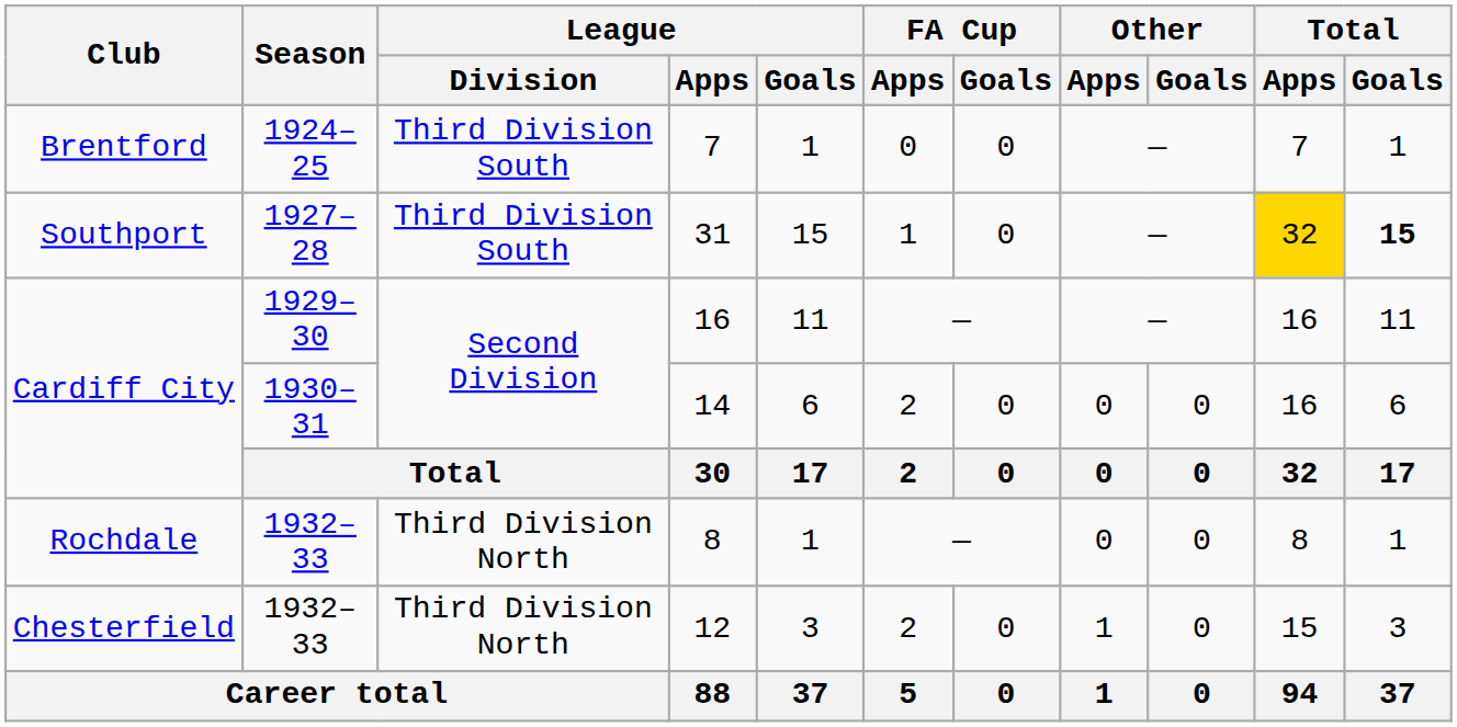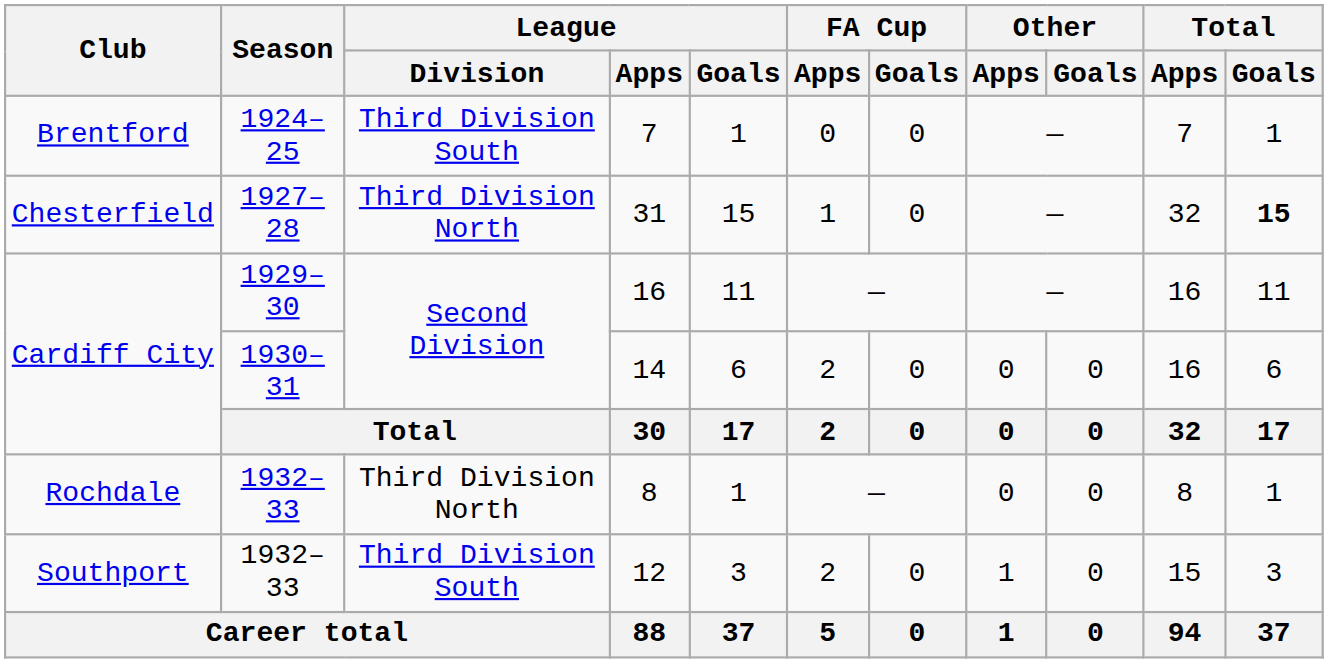31 | Club: Southport -> Chesterfield
31 | League / Division: Third Division South -> Third Division North
31 | Total / Apps: gold background -> no background
12 | Club: Chesterfield -> Southport
12 | League / Division: Third Division North -> Third Division South
